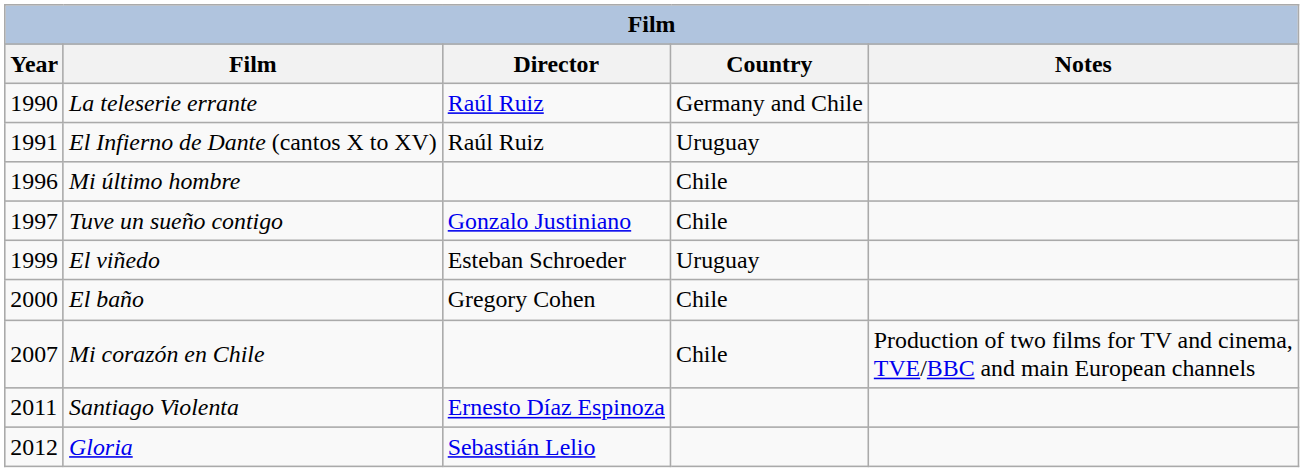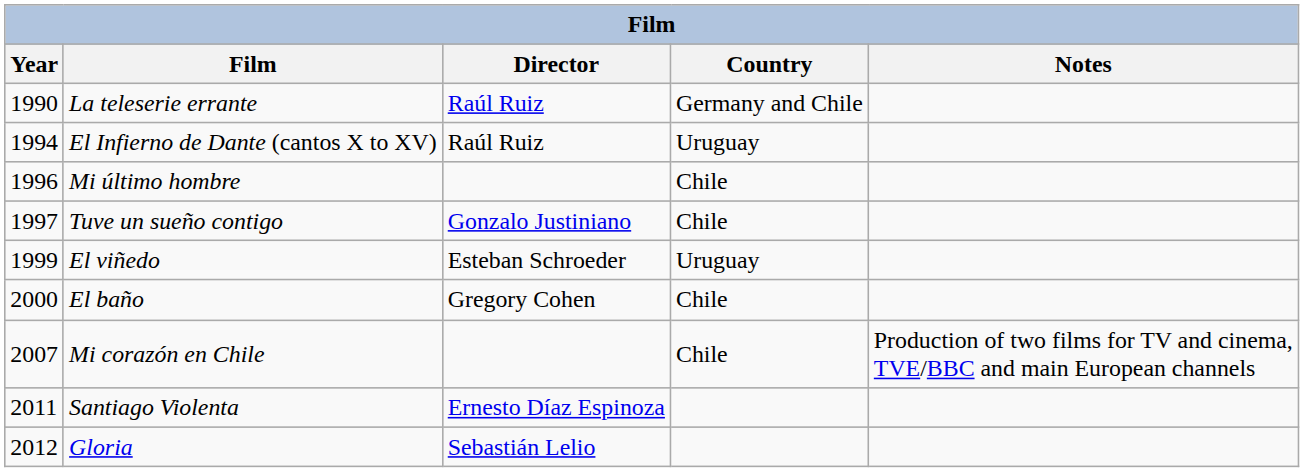El Infierno de Dante (cantos X to XV) | Year: 1991 -> 1994
